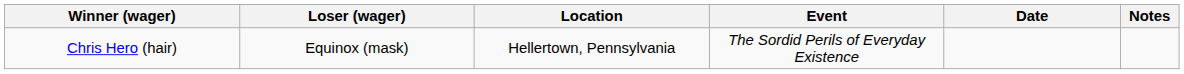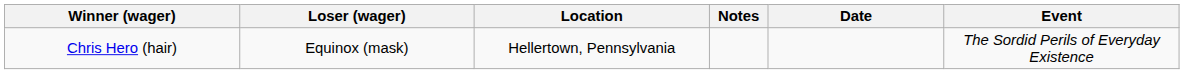columns swapped: Event <-> Notes
